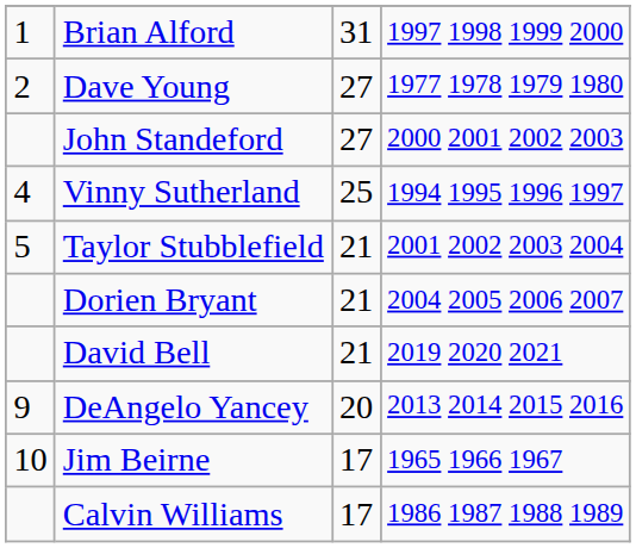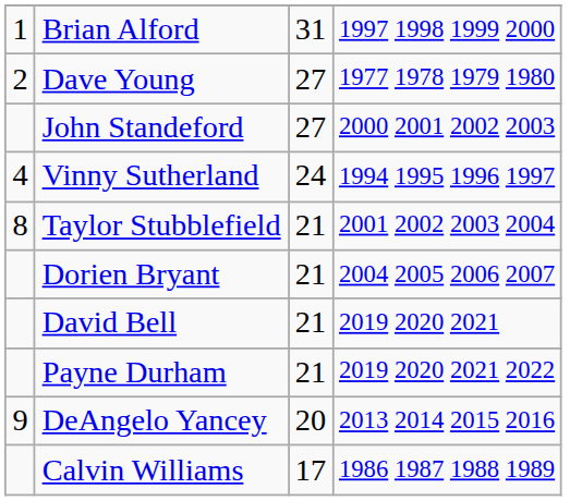Vinny Sutherland | column 3: 25 -> 24
Taylor Stubblefield | column 1: 5 -> 8
+ row: Payne Durham | 21 | 2019 2020 2021 2022
- row: 10 | Jim Beirne | 17 | 1965 1966 1967
